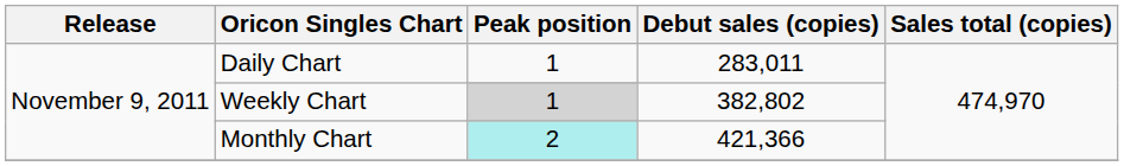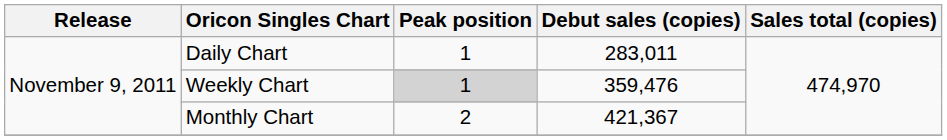Weekly Chart | Debut sales (copies): 382,802 -> 359,476
Monthly Chart | Peak position: paleturquoise background -> no background
Monthly Chart | Debut sales (copies): 421,366 -> 421,367
